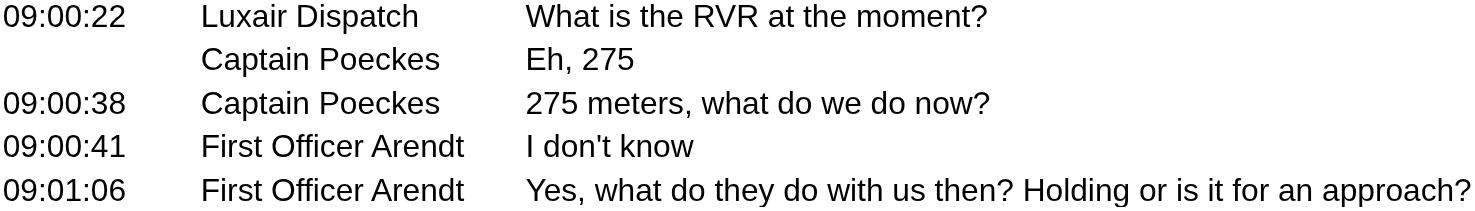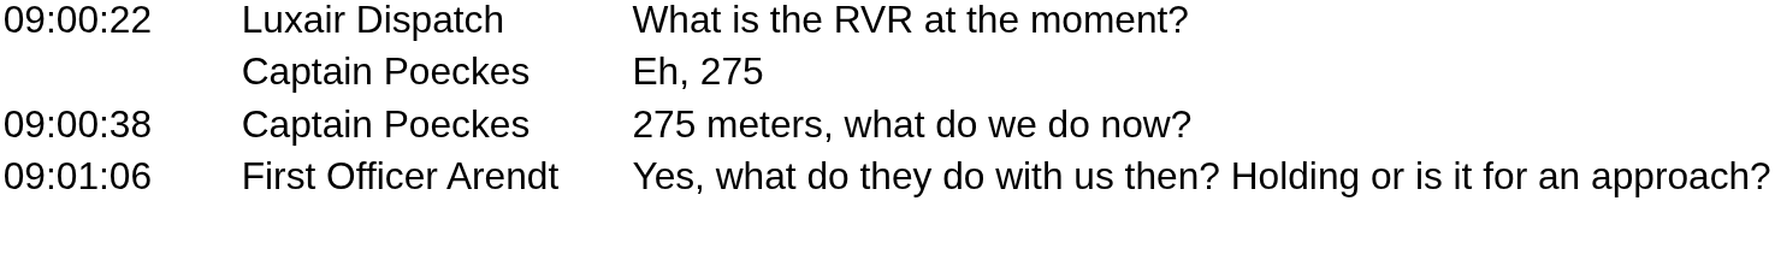- row: 09:00:41 | First Officer Arendt | I don't know
